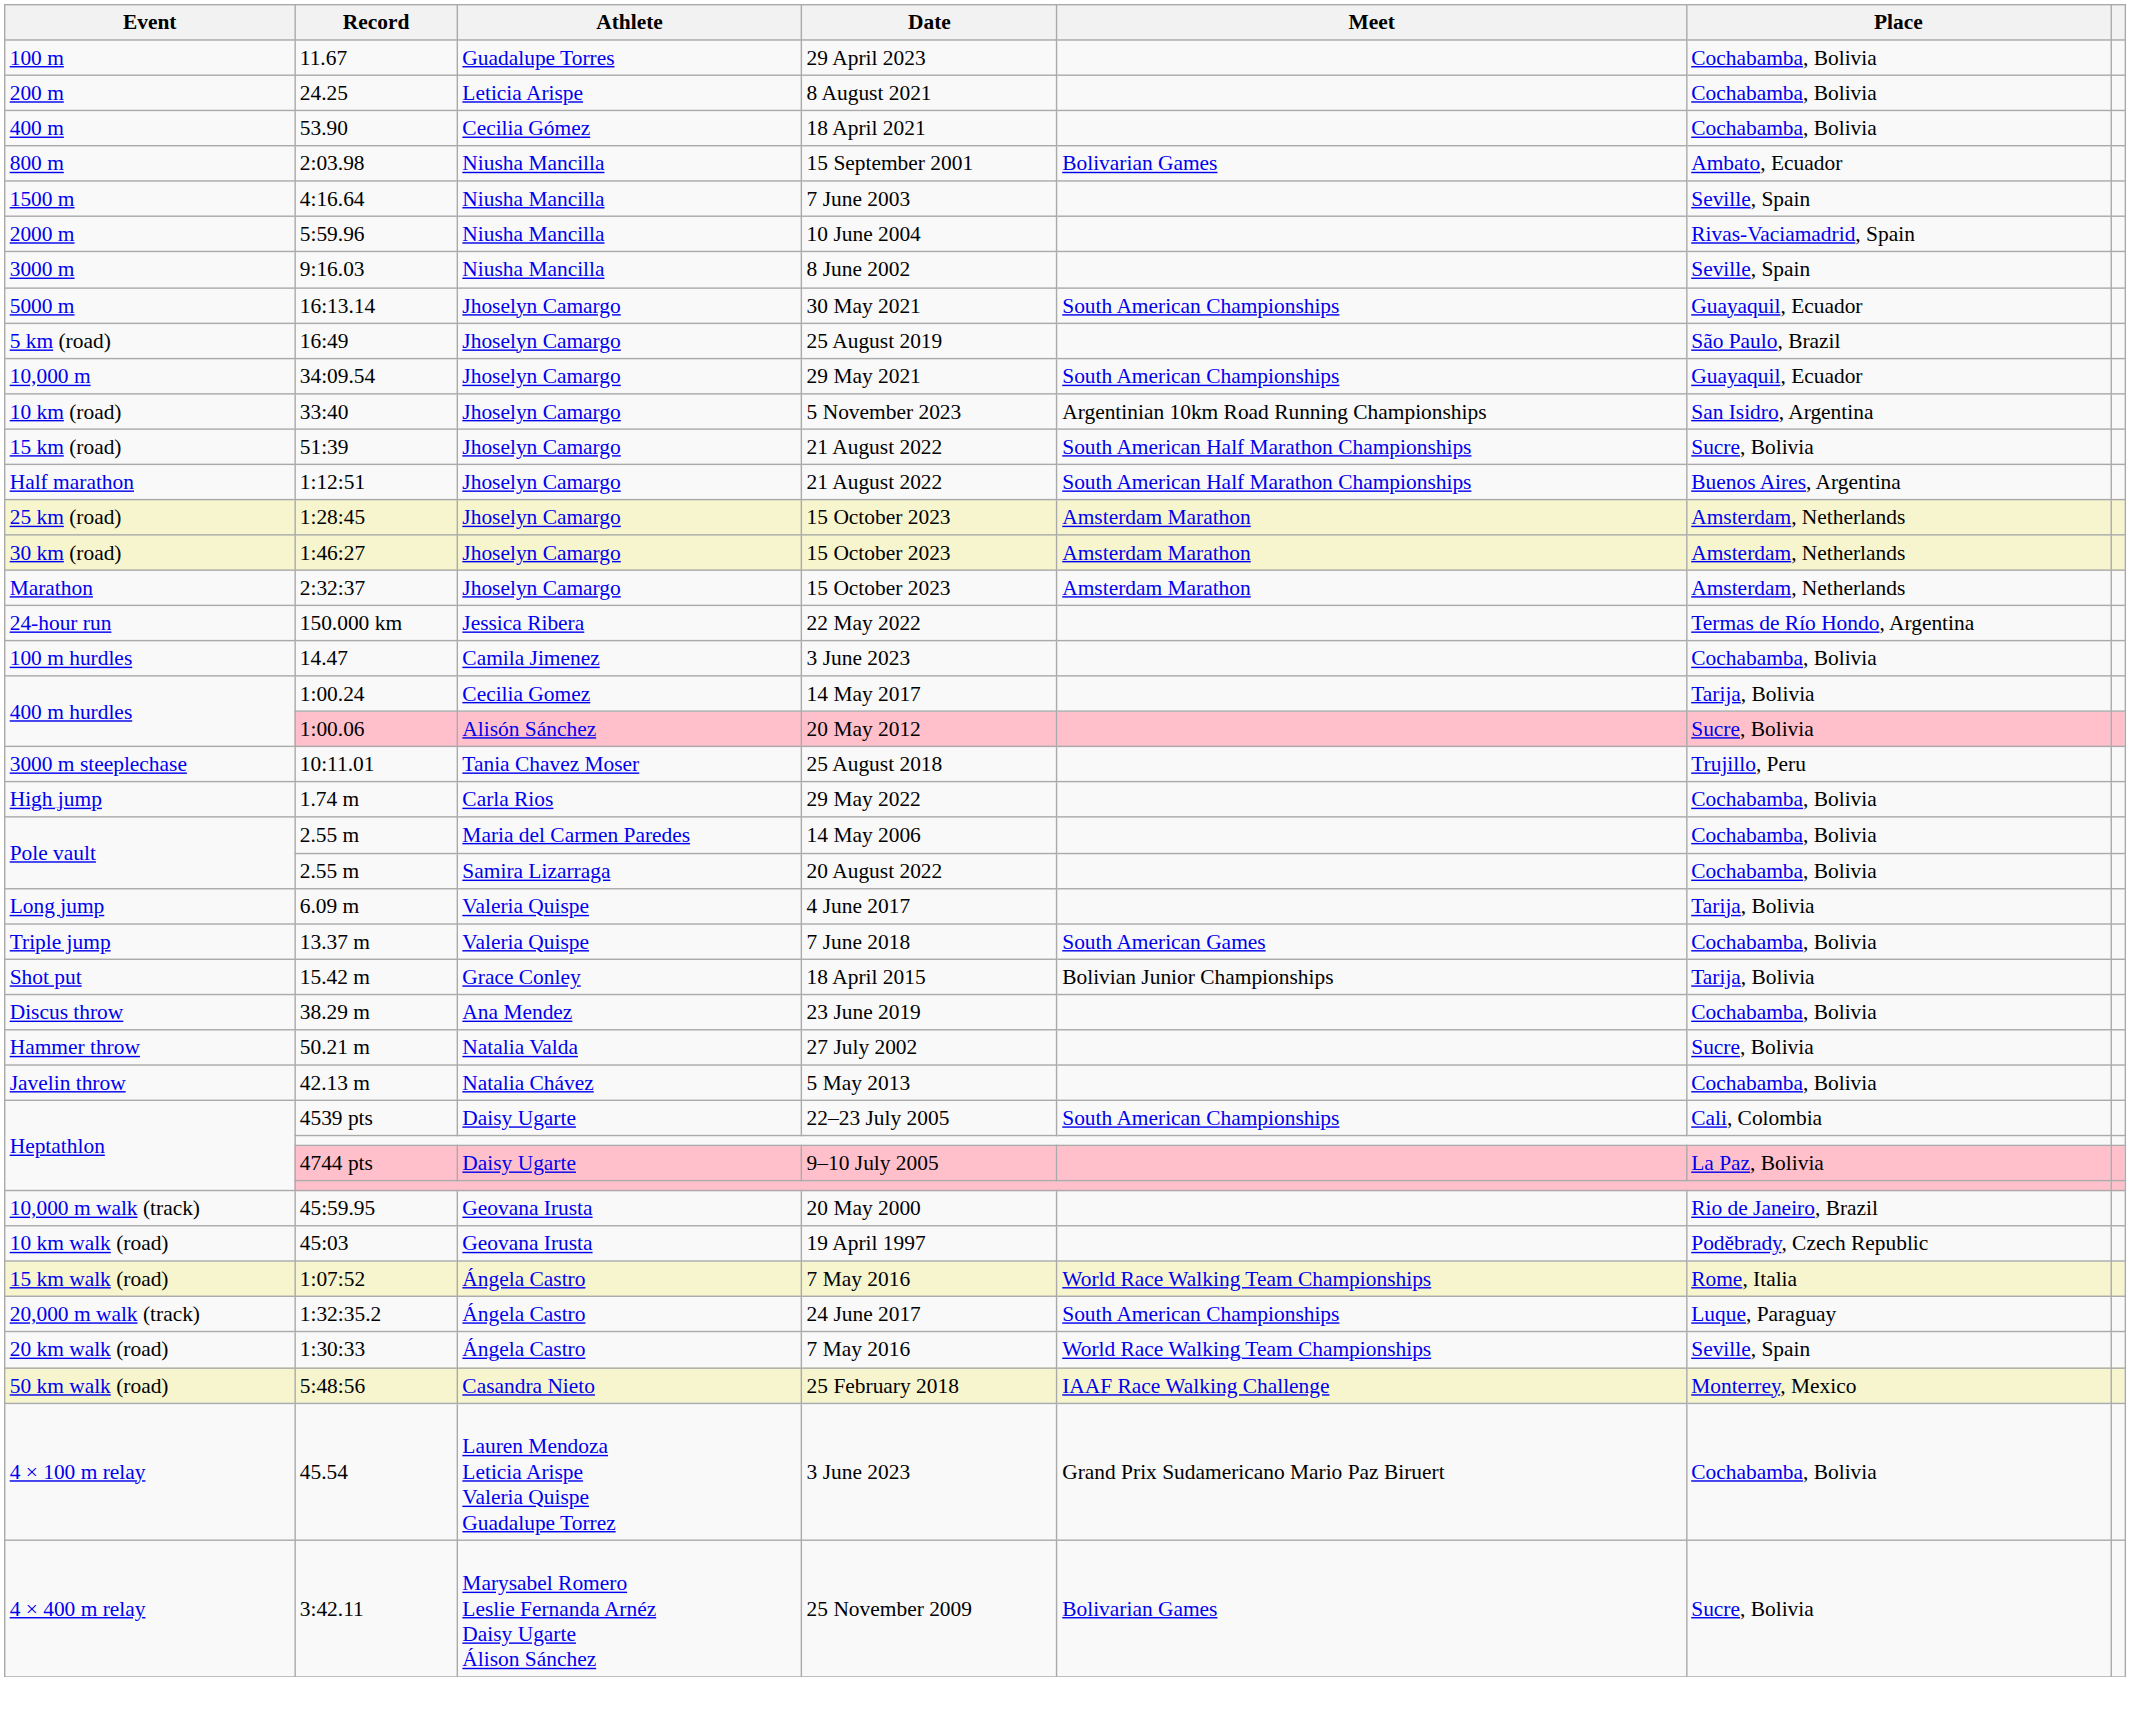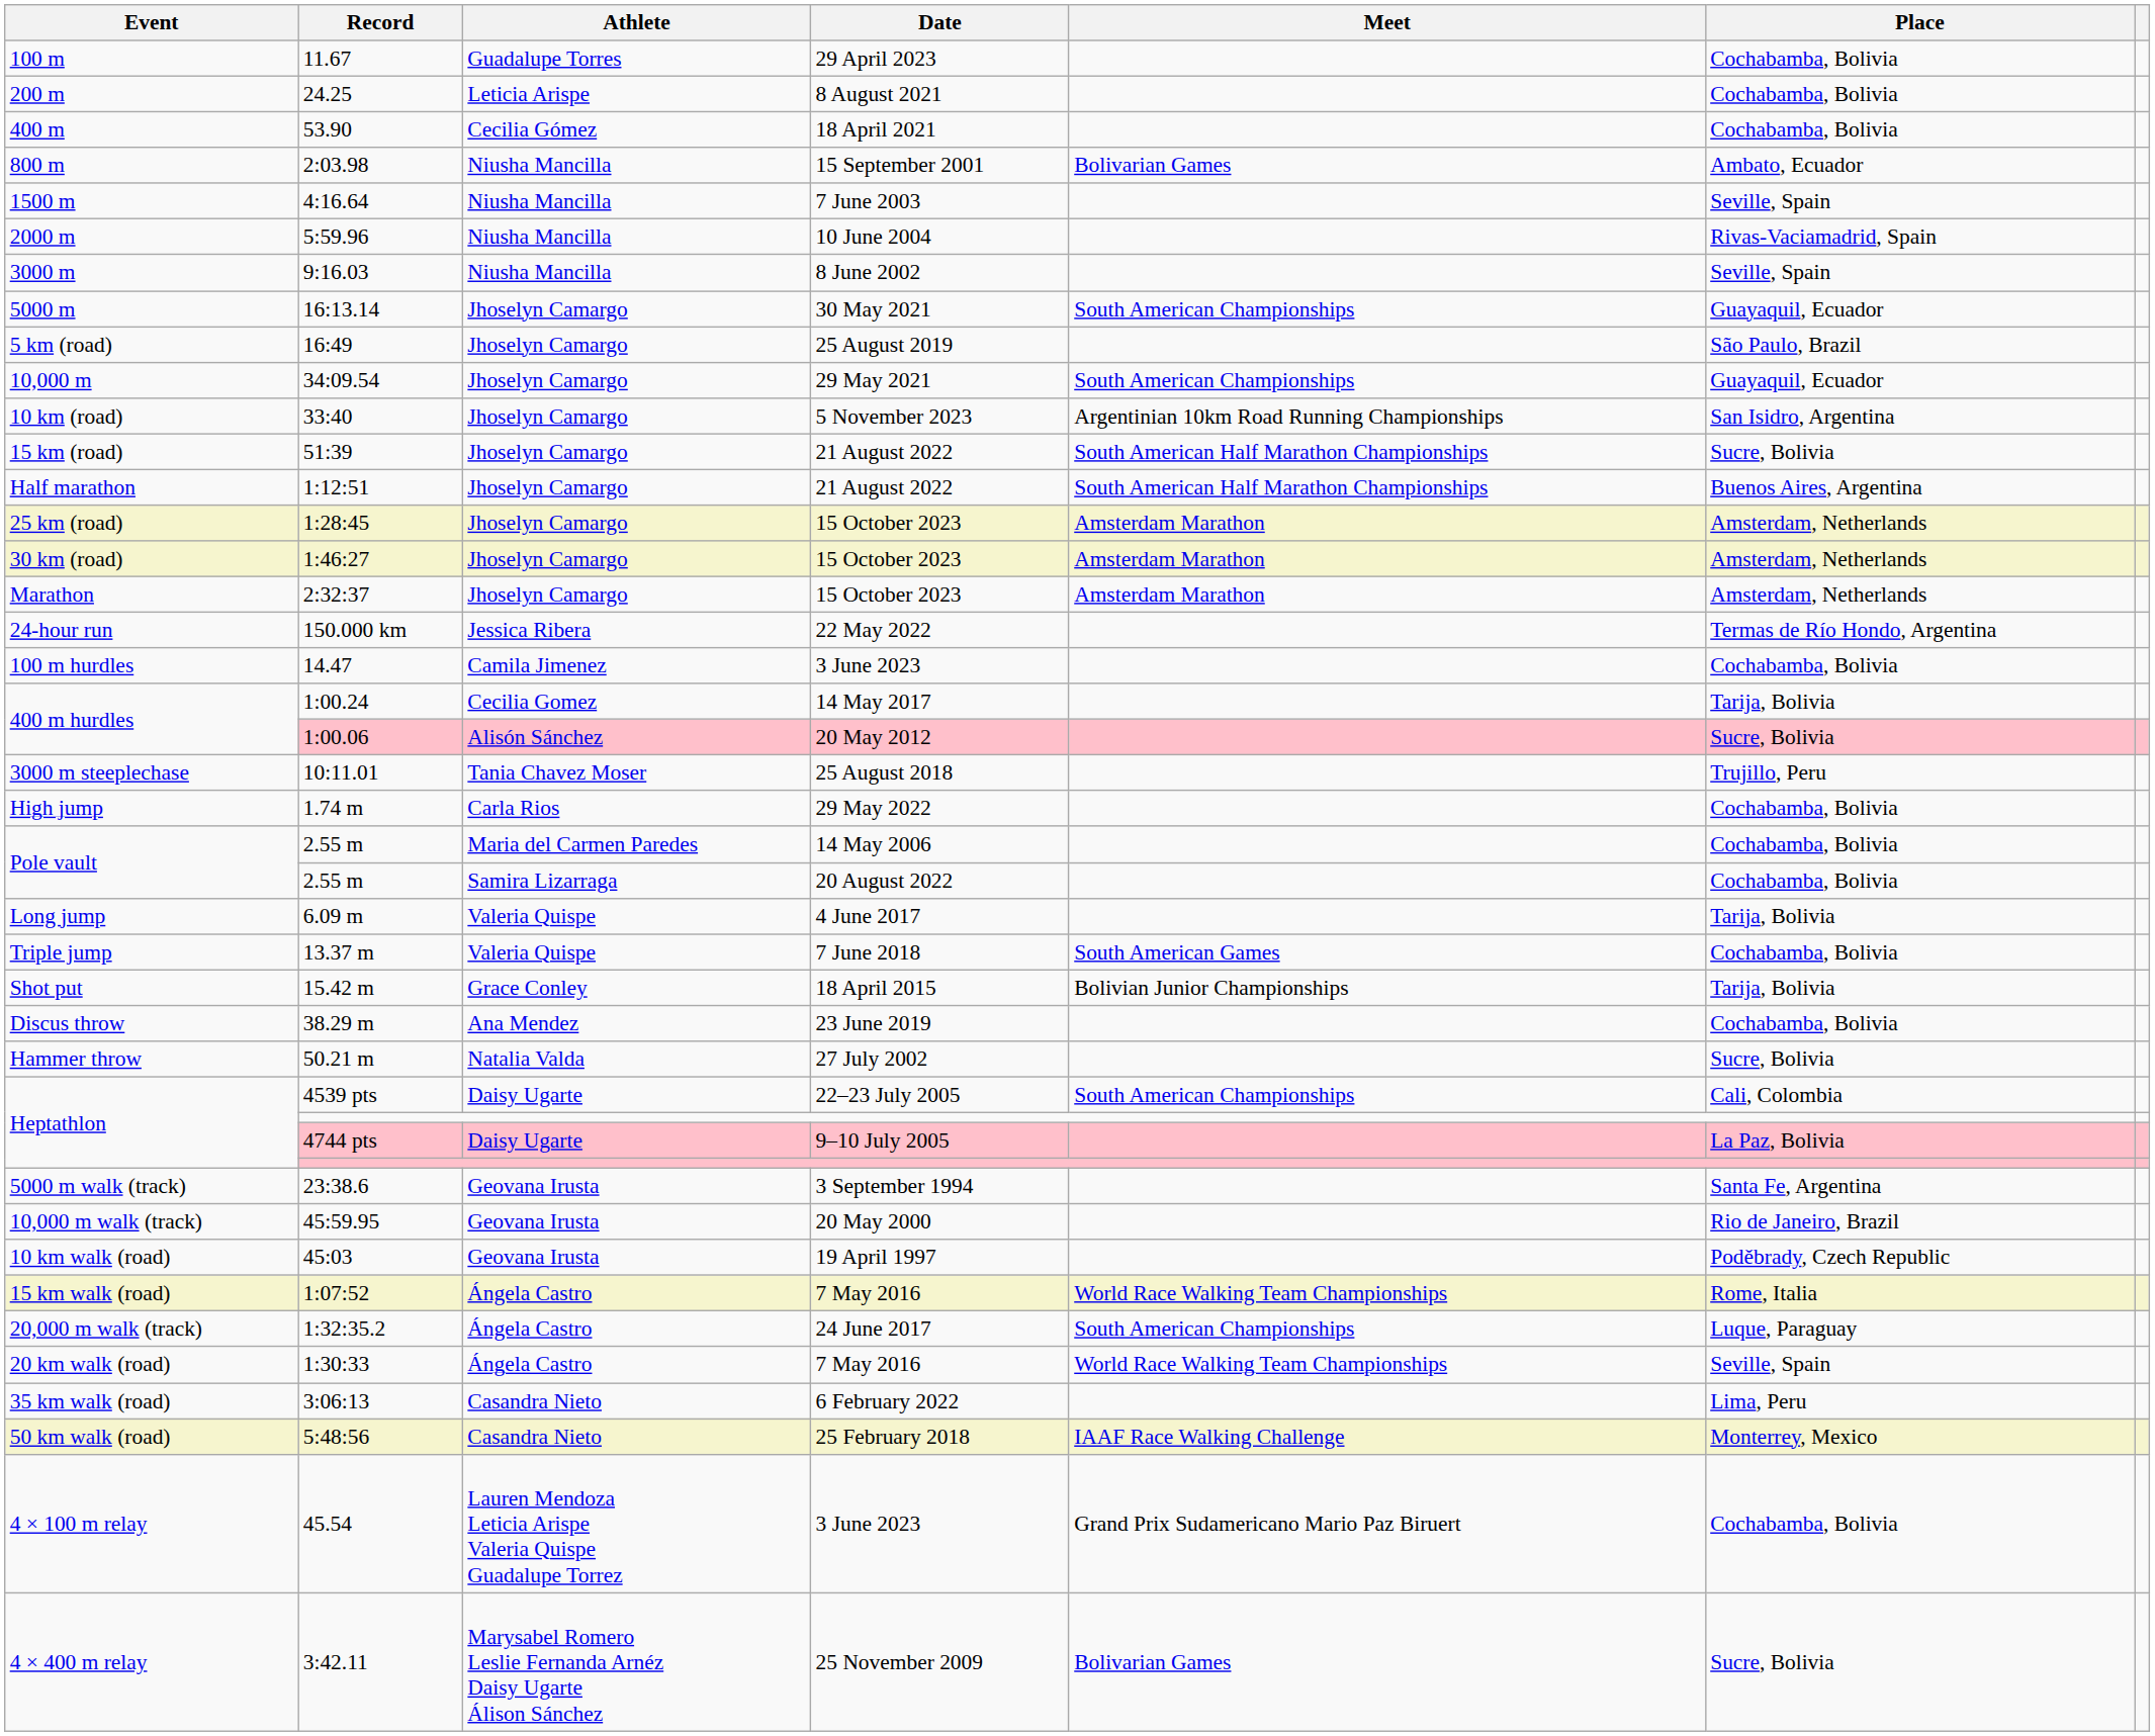- row: Javelin throw | 42.13 m | Natalia Chávez | 5 May 2013 | Cochabamba, Bolivia
+ row: 5000 m walk (track) | 23:38.6 | Geovana Irusta | 3 September 1994 | Santa Fe, Argentina
+ row: 35 km walk (road) | 3:06:13 | Casandra Nieto | 6 February 2022 | Lima, Peru
